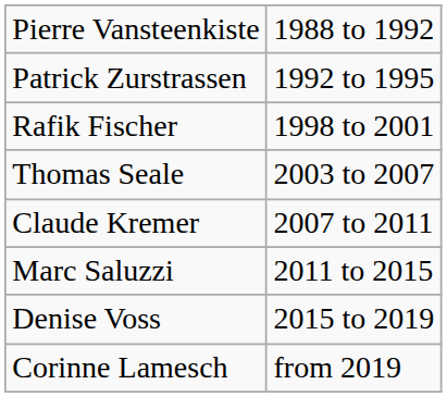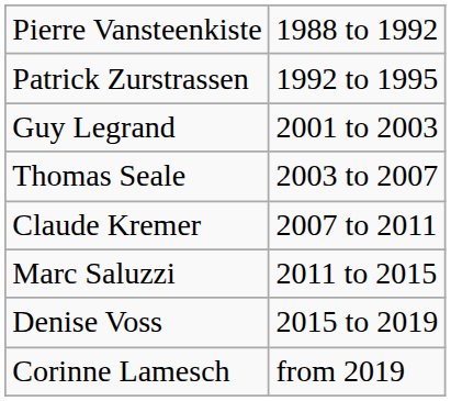- row: Rafik Fischer | 1998 to 2001
+ row: Guy Legrand | 2001 to 2003
